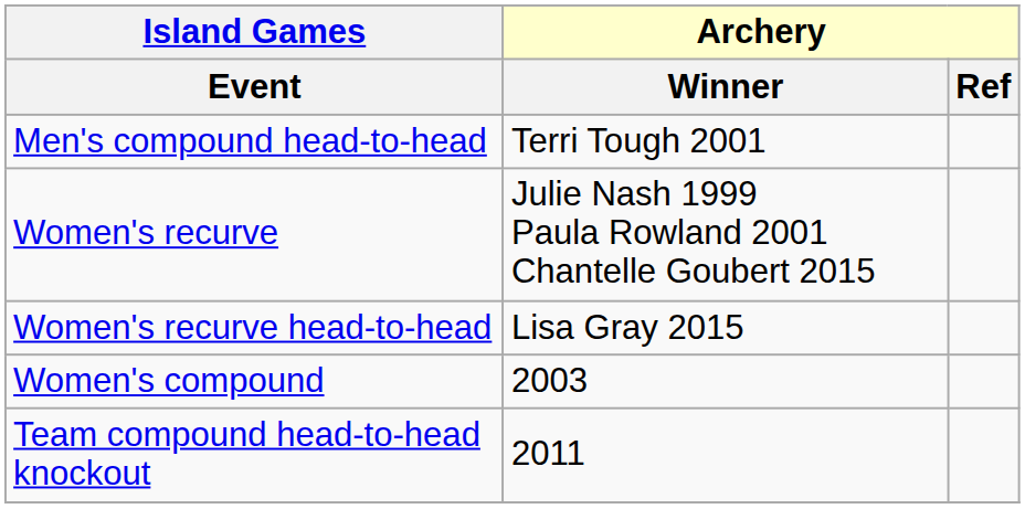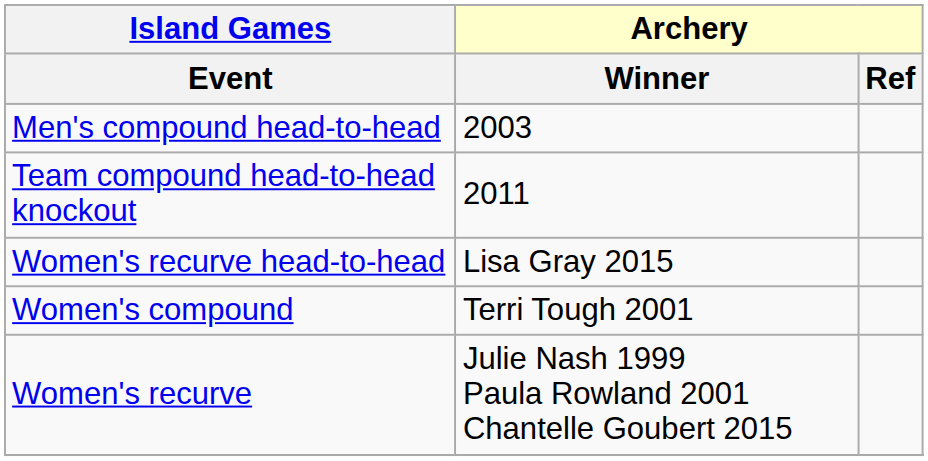Men's compound head-to-head | Archery / Winner: Terri Tough 2001 -> 2003
rows swapped: Women's recurve <-> Team compound head-to-head knockout
Women's compound | Archery / Winner: 2003 -> Terri Tough 2001
